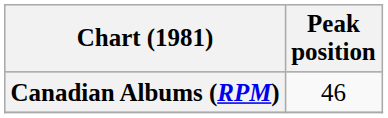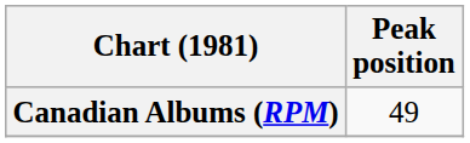Canadian Albums (RPM) | Peak position: 46 -> 49
